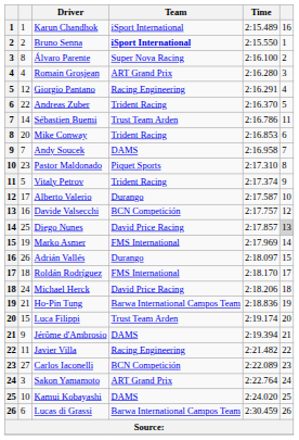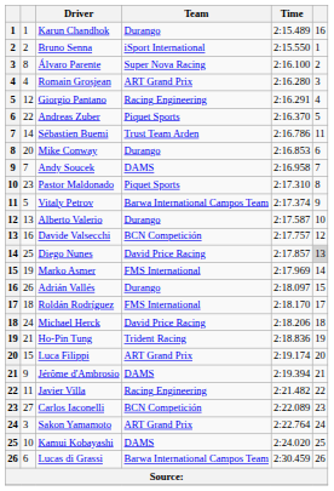Karun Chandhok | Team: iSport International -> Durango
Bruno Senna | Team: bold -> normal
Andreas Zuber | Team: Trident Racing -> Piquet Sports
Mike Conway | Team: Trident Racing -> Durango
Vitaly Petrov | Team: Trident Racing -> Barwa International Campos Team
Alberto Valerio | column 2: 17 -> 13
Ho-Pin Tung | Team: Barwa International Campos Team -> Trident Racing
Luca Filippi | Team: Trust Team Arden -> ART Grand Prix
